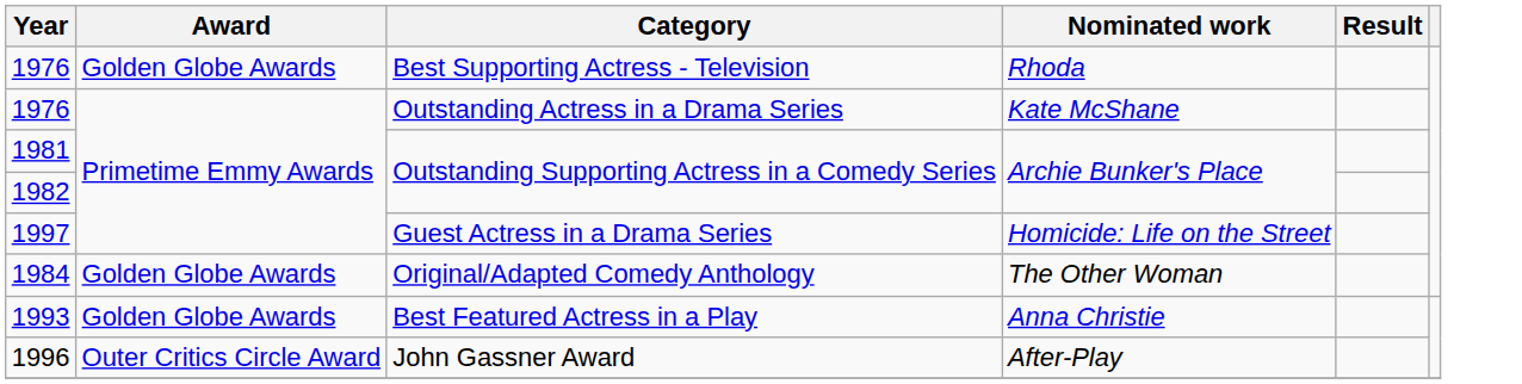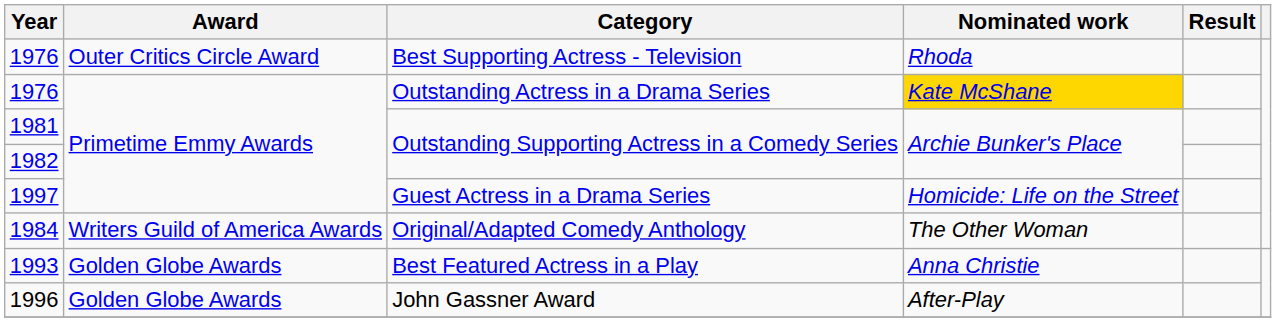1976 / Best Supporting Actress - Television | Award: Golden Globe Awards -> Outer Critics Circle Award
1976 / Outstanding Actress in a Drama Series | Nominated work: no background -> gold background
1984 | Award: Golden Globe Awards -> Writers Guild of America Awards
1996 | Award: Outer Critics Circle Award -> Golden Globe Awards
